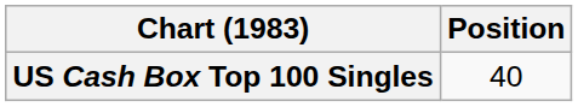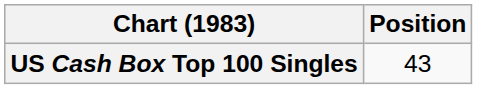US Cash Box Top 100 Singles | Position: 40 -> 43
